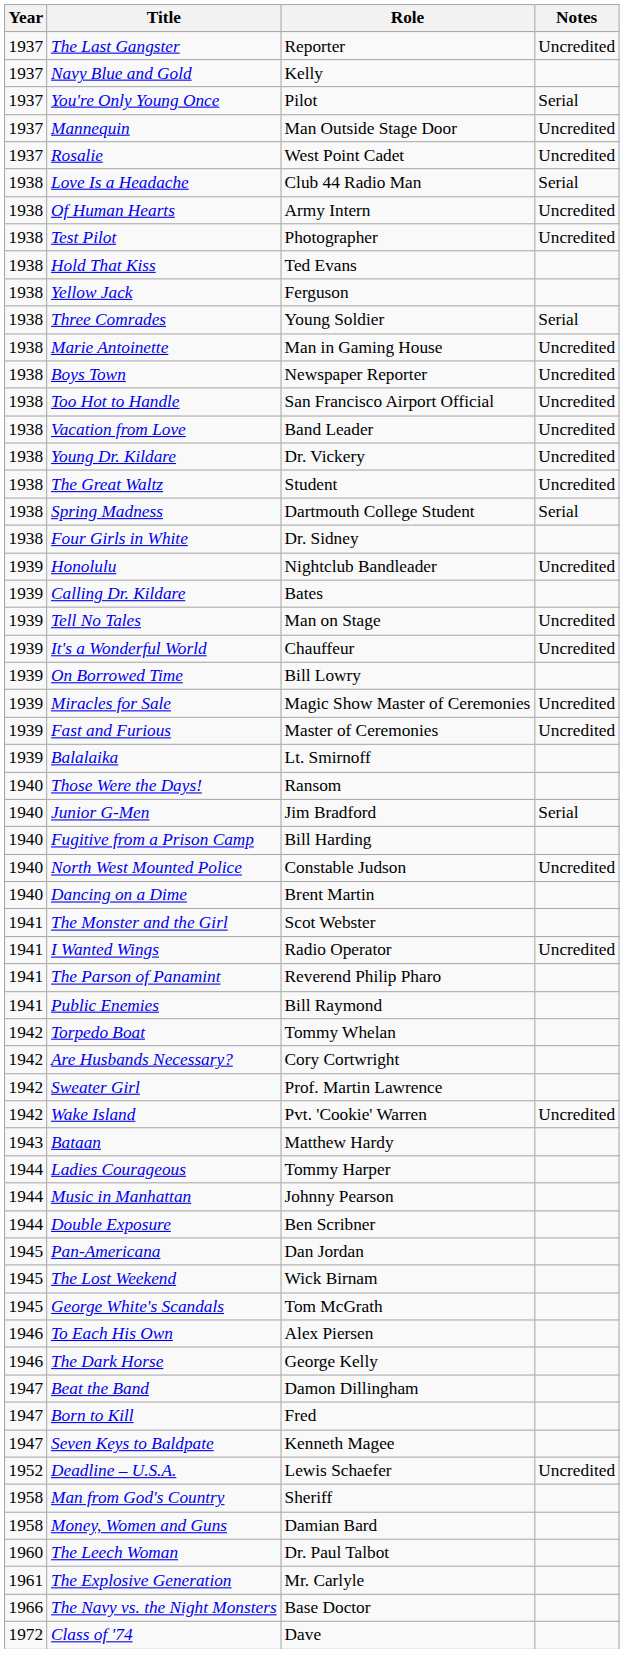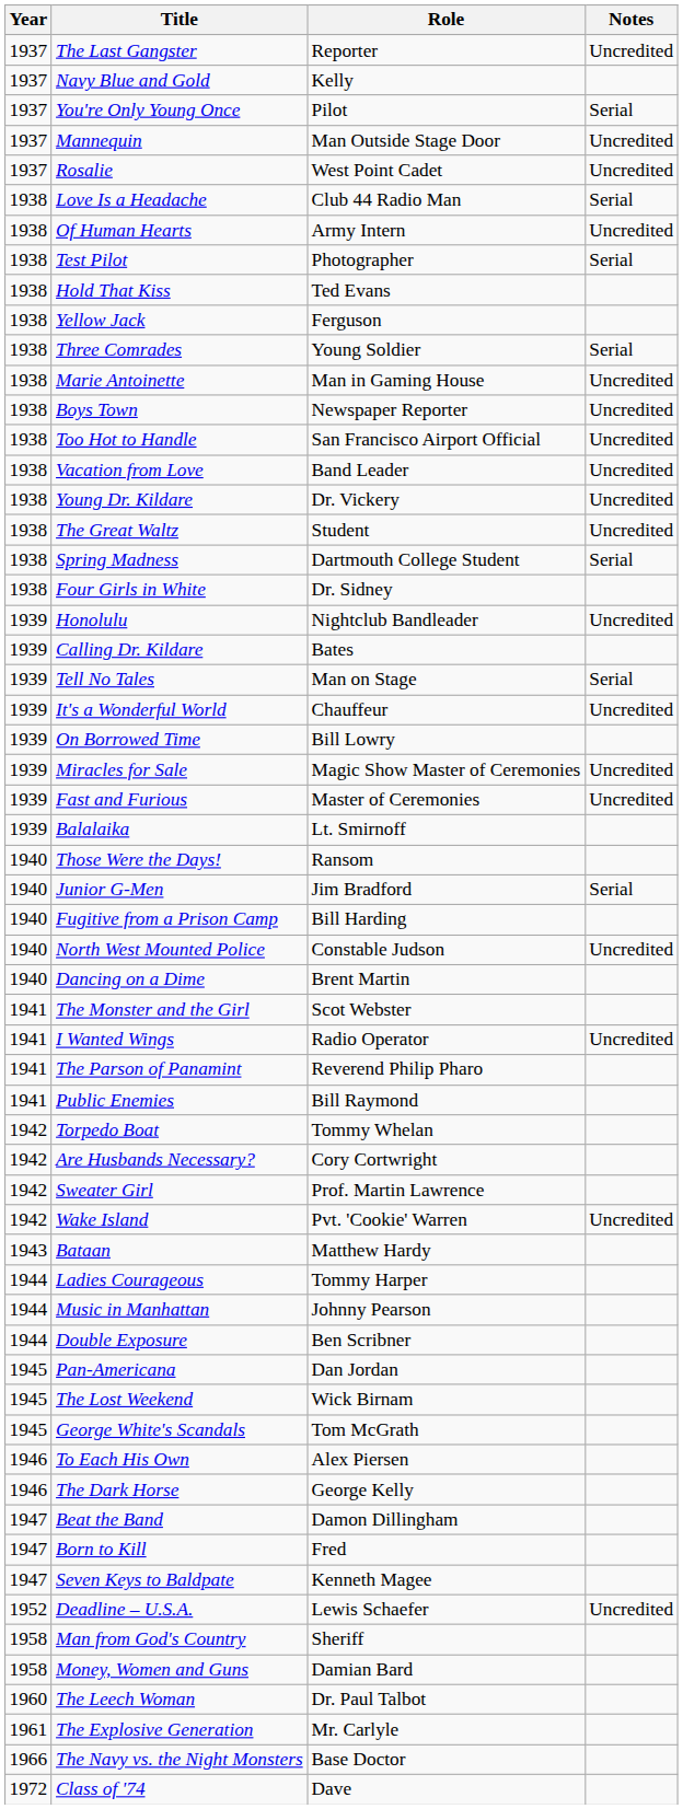Test Pilot | Notes: Uncredited -> Serial
Tell No Tales | Notes: Uncredited -> Serial
